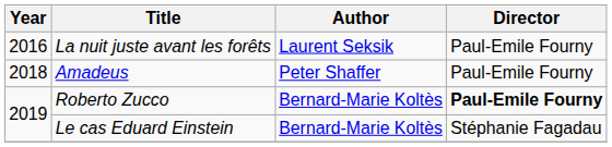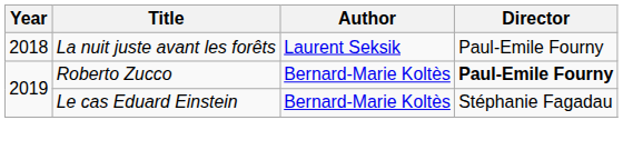La nuit juste avant les forêts | Year: 2016 -> 2018
- row: 2018 | Amadeus | Peter Shaffer | Paul-Emile Fourny
